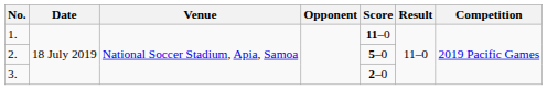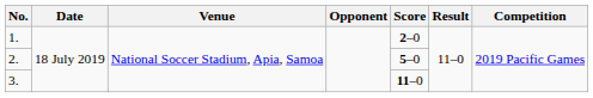1. | Score: 11–0 -> 2–0
3. | Score: 2–0 -> 11–0
